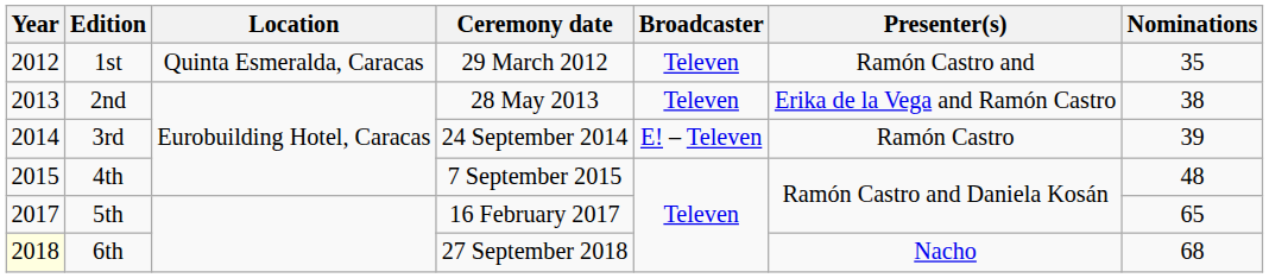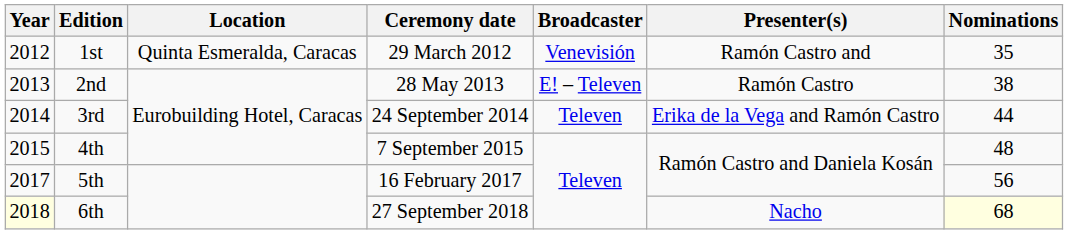1st | Broadcaster: Televen -> Venevisión
2nd | Broadcaster: Televen -> E! – Televen
2nd | Presenter(s): Erika de la Vega and Ramón Castro -> Ramón Castro
3rd | Broadcaster: E! – Televen -> Televen
3rd | Presenter(s): Ramón Castro -> Erika de la Vega and Ramón Castro
3rd | Nominations: 39 -> 44
5th | Nominations: 65 -> 56
6th | Nominations: no background -> lightyellow background
